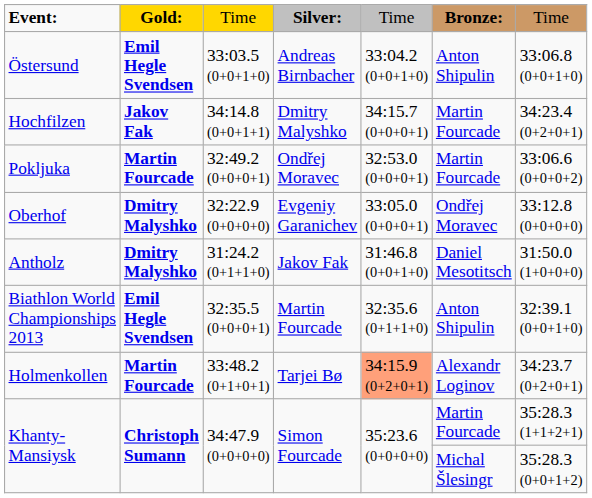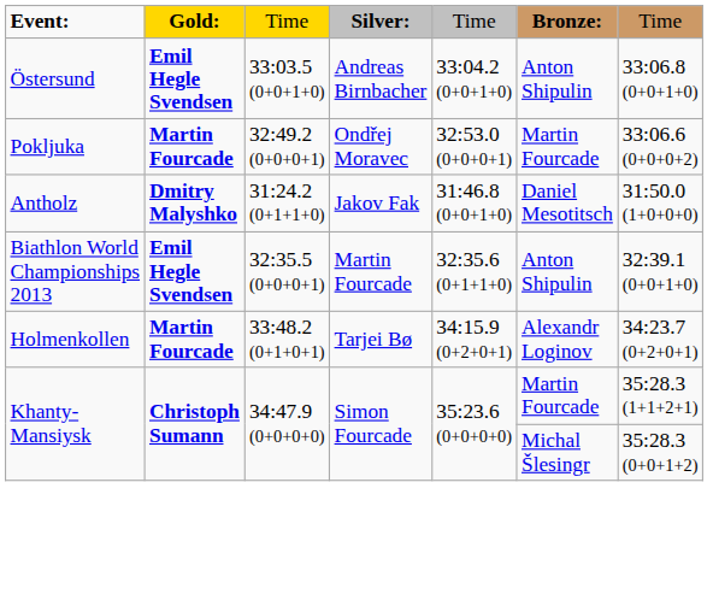- row: Hochfilzen | Jakov Fak | 34:14.8 (0+0+1+1) | Dmitry Malyshko | 34:15.7 (0+0+0+1) | Martin Fourcade | 34:23.4 (0+2+0+1)
- row: Oberhof | Dmitry Malyshko | 32:22.9 (0+0+0+0) | Evgeniy Garanichev | 33:05.0 (0+0+0+1) | Ondřej Moravec | 33:12.8 (0+0+0+0)
Holmenkollen | column 5: lightsalmon background -> no background
